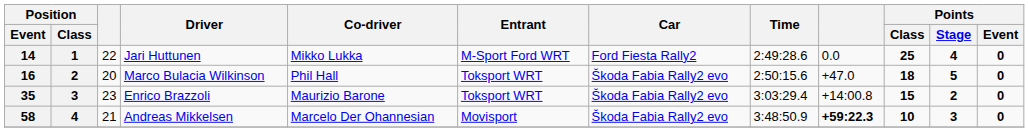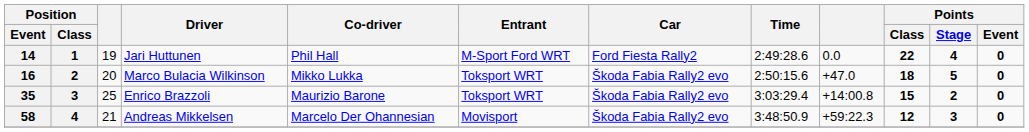14 | column 3: 22 -> 19
14 | Co-driver: Mikko Lukka -> Phil Hall
14 | Points / Class: 25 -> 22
16 | Co-driver: Phil Hall -> Mikko Lukka
35 | column 3: 23 -> 25
58 | column 9: bold -> normal
58 | Points / Class: 10 -> 12
